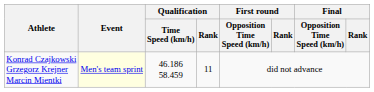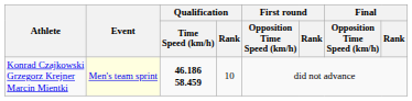Konrad Czajkowski Grzegorz Krejner Marcin Mientki | Qualification / Time Speed (km/h): normal -> bold
Konrad Czajkowski Grzegorz Krejner Marcin Mientki | Qualification / Rank: 11 -> 10
